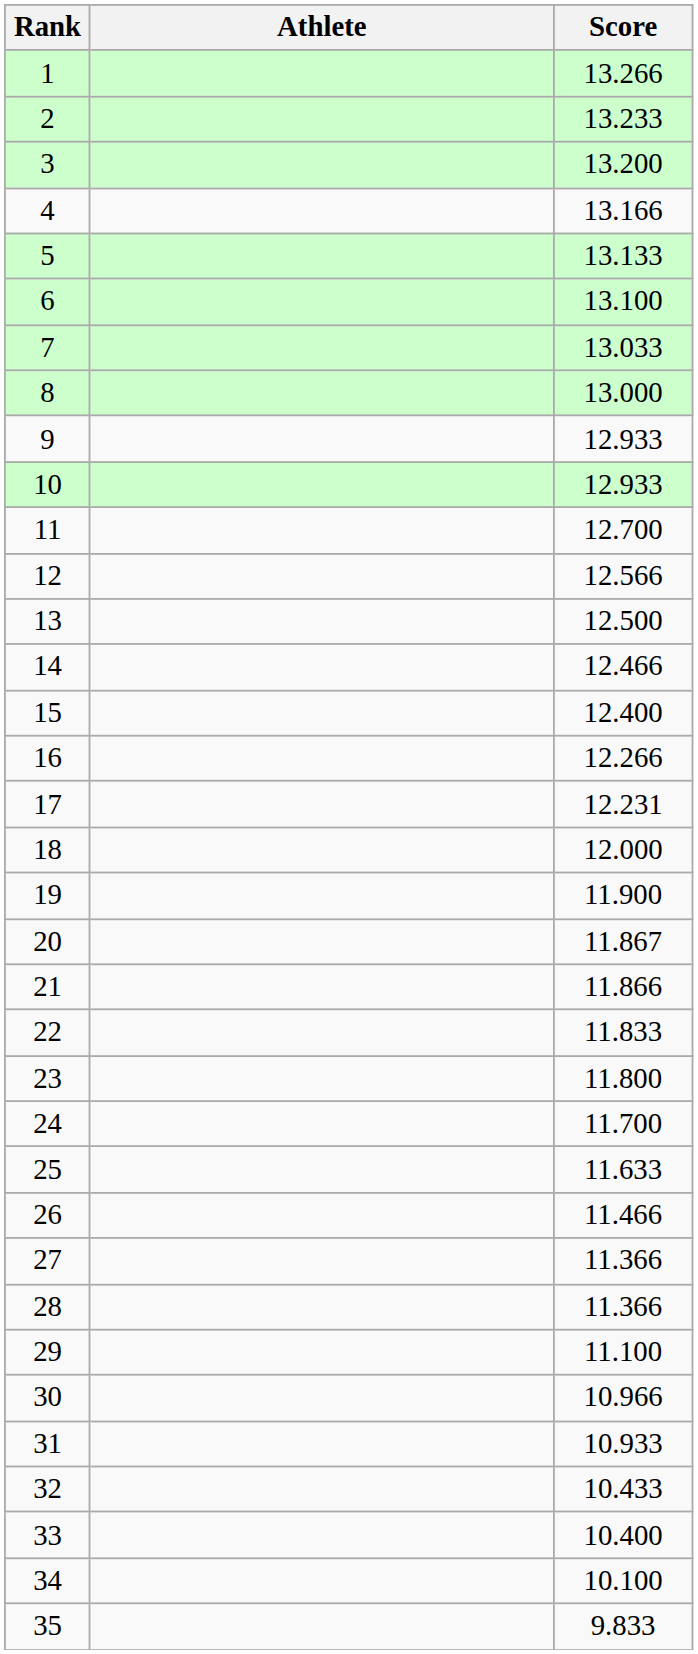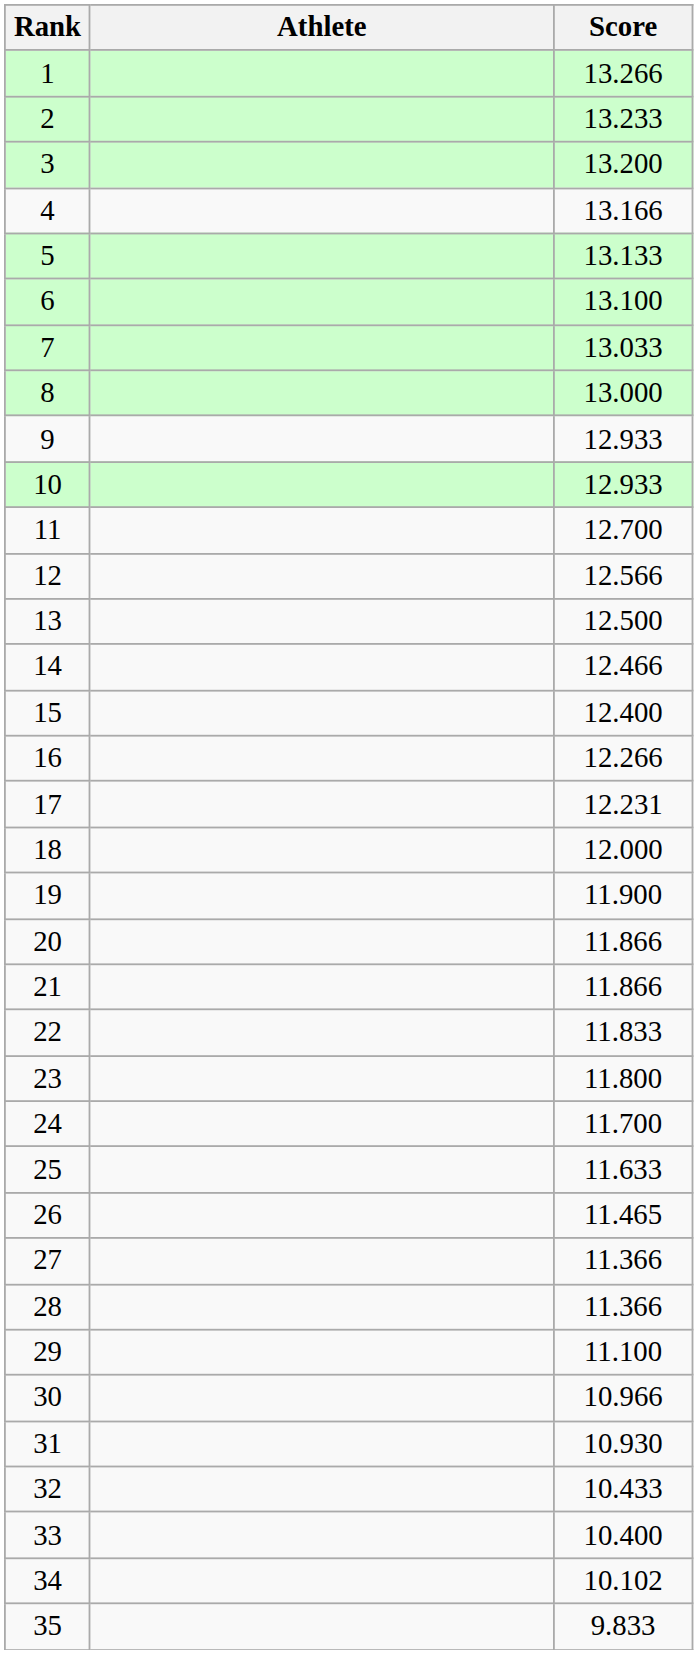20 | Score: 11.867 -> 11.866
26 | Score: 11.466 -> 11.465
31 | Score: 10.933 -> 10.930
34 | Score: 10.100 -> 10.102
